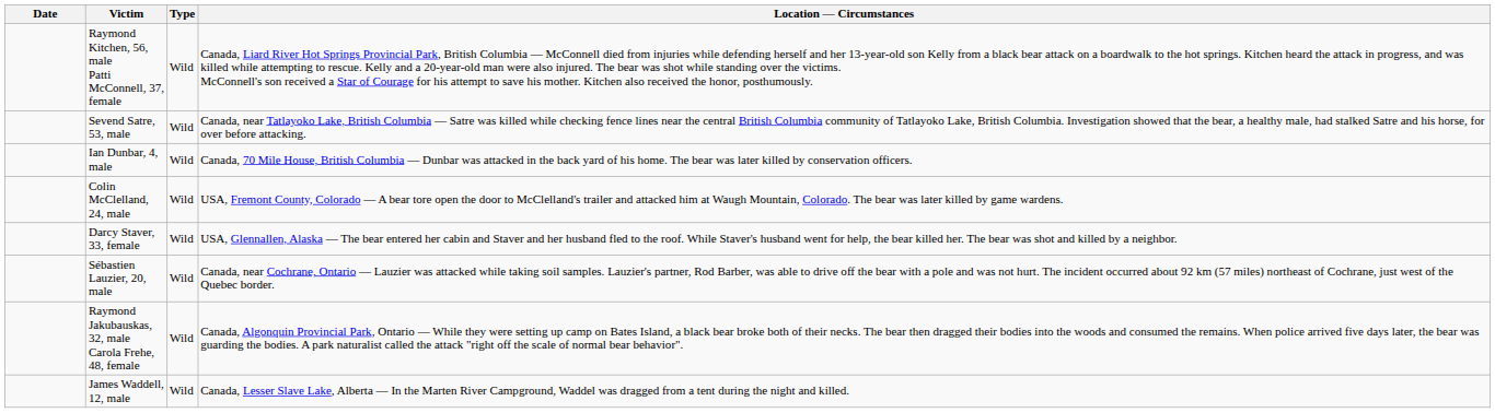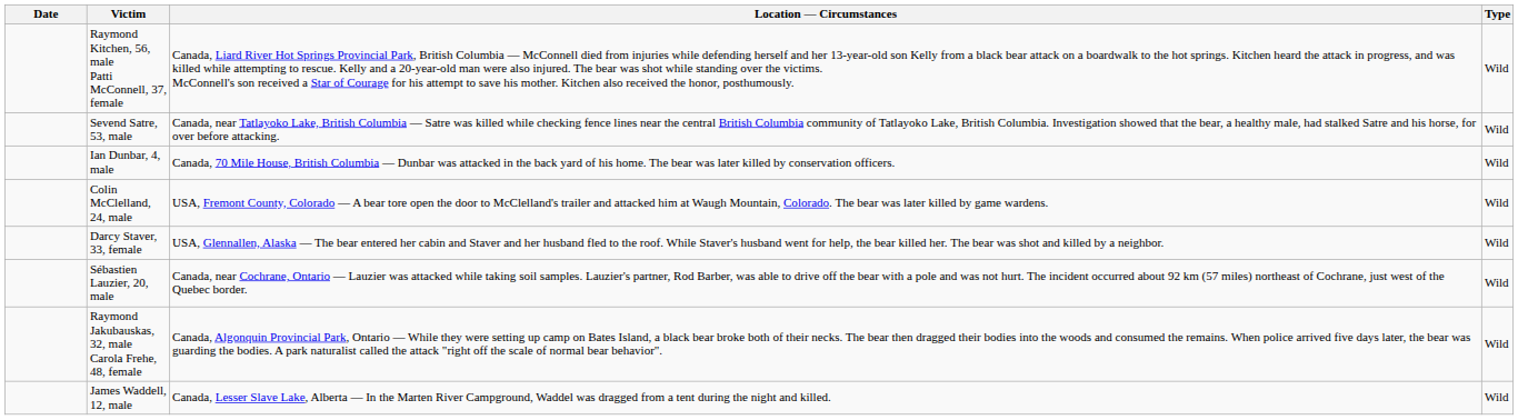columns swapped: Type <-> Location — Circumstances
